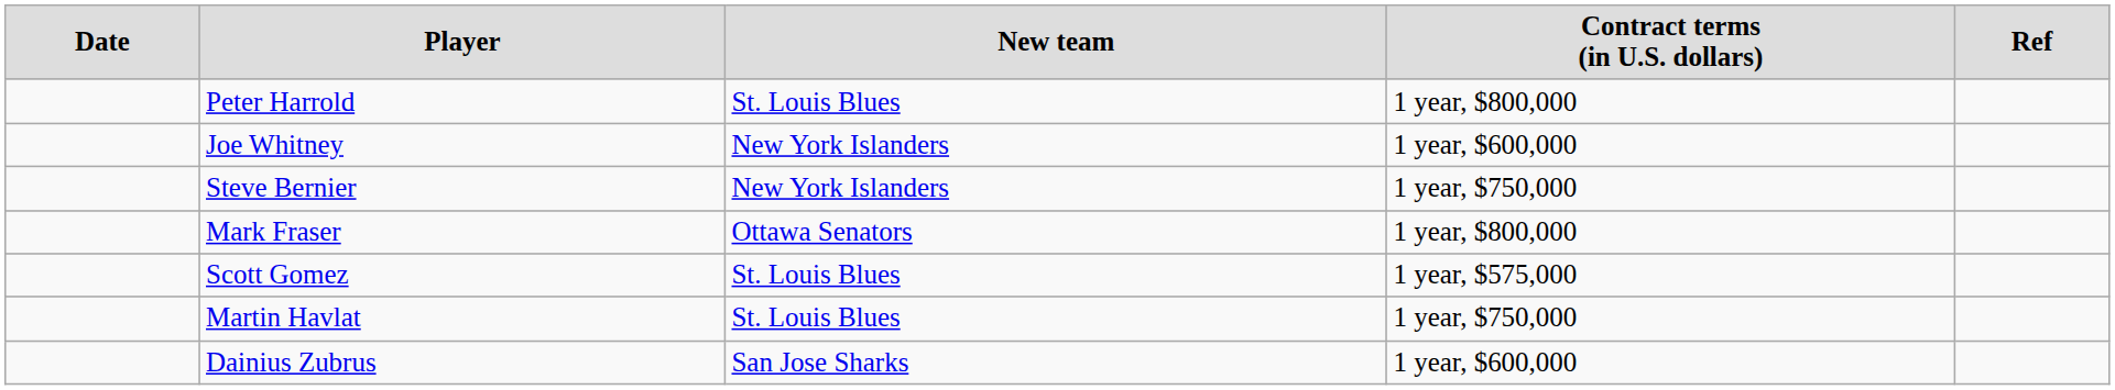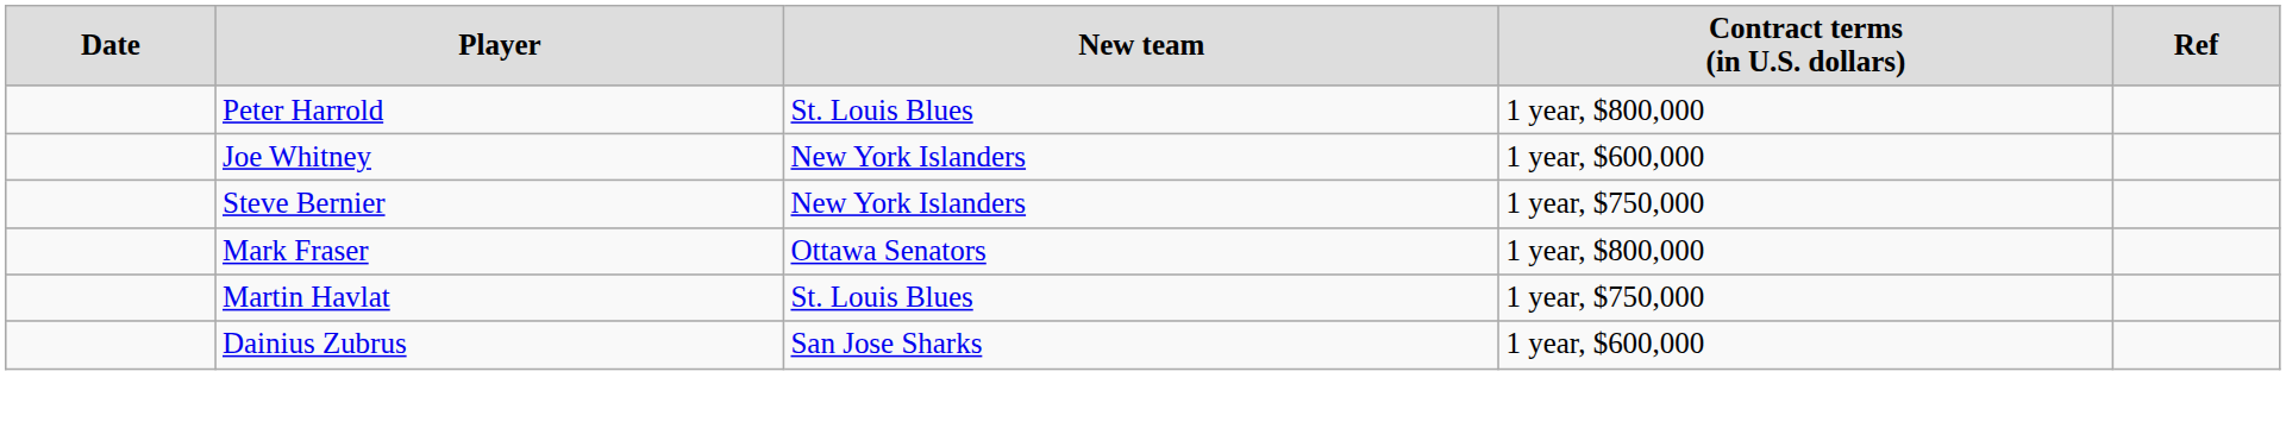- row: Scott Gomez | St. Louis Blues | 1 year, $575,000
